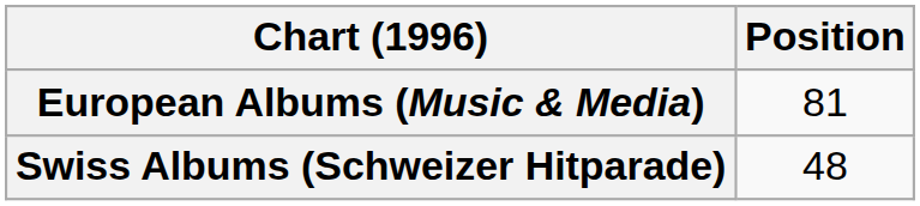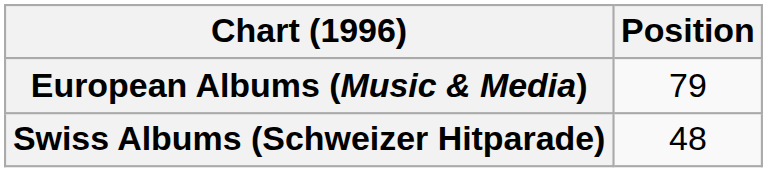European Albums (Music & Media) | Position: 81 -> 79
